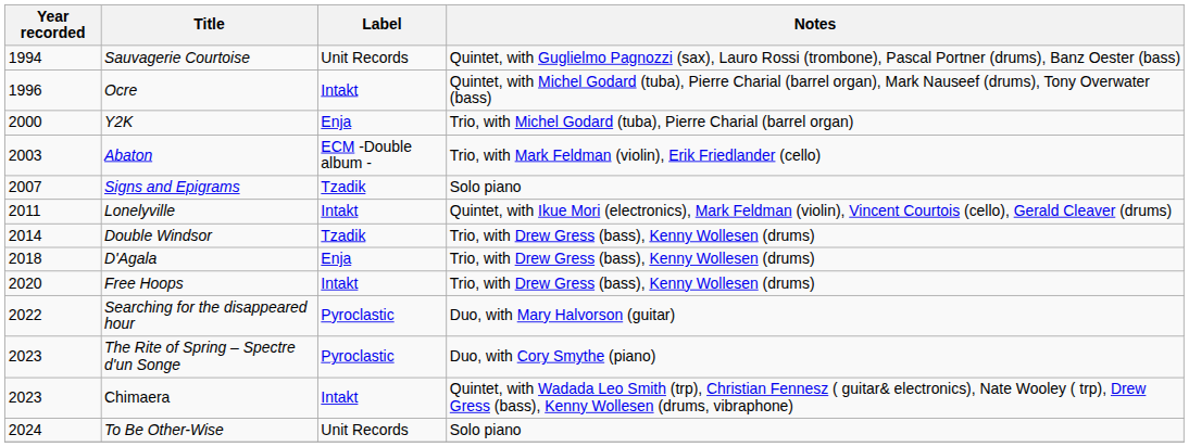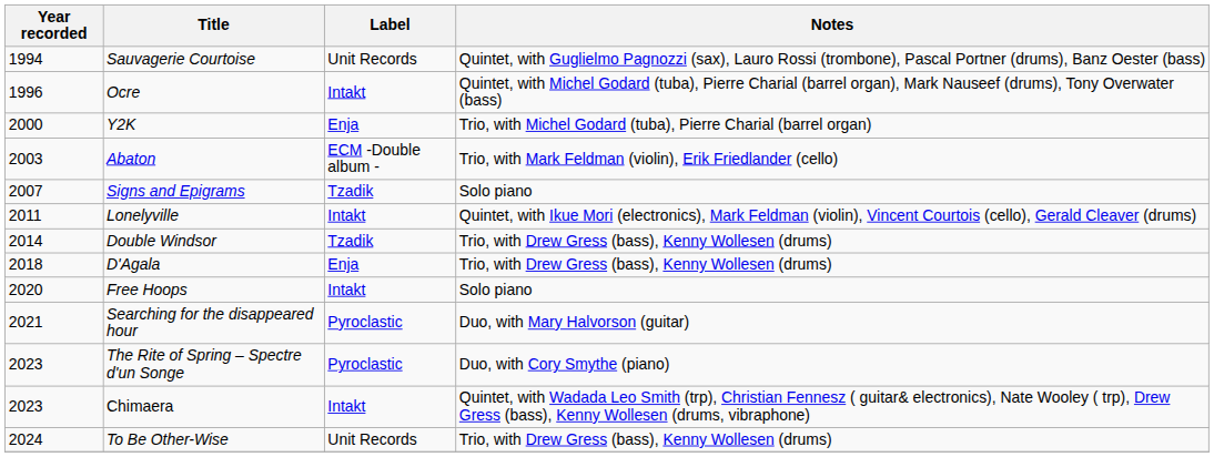Free Hoops | Notes: Trio, with Drew Gress (bass), Kenny Wollesen (drums) -> Solo piano
Searching for the disappeared hour | Year recorded: 2022 -> 2021
To Be Other-Wise | Notes: Solo piano -> Trio, with Drew Gress (bass), Kenny Wollesen (drums)
